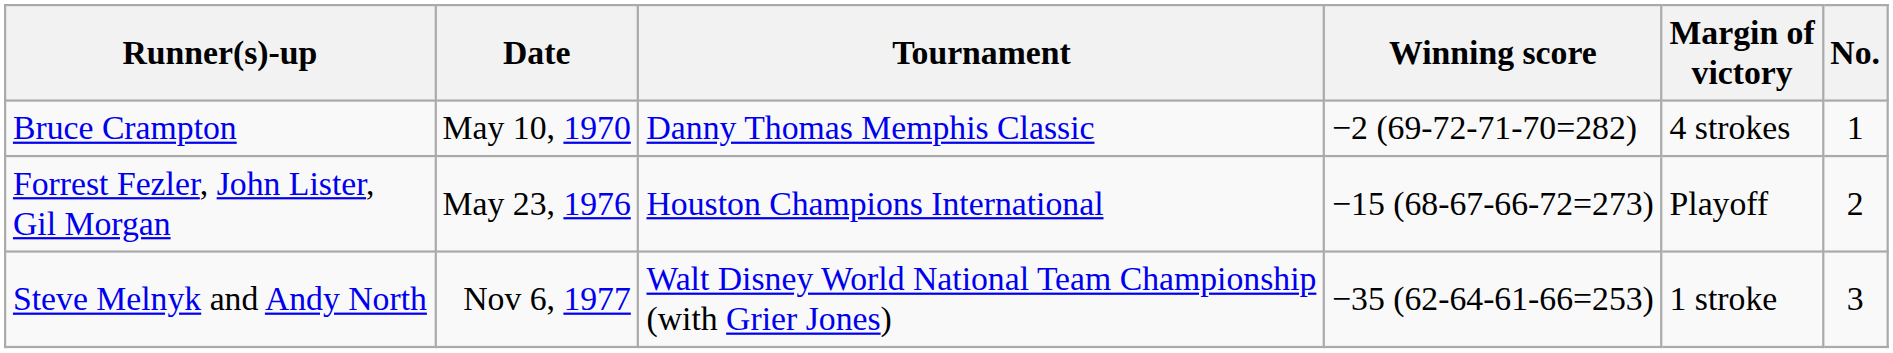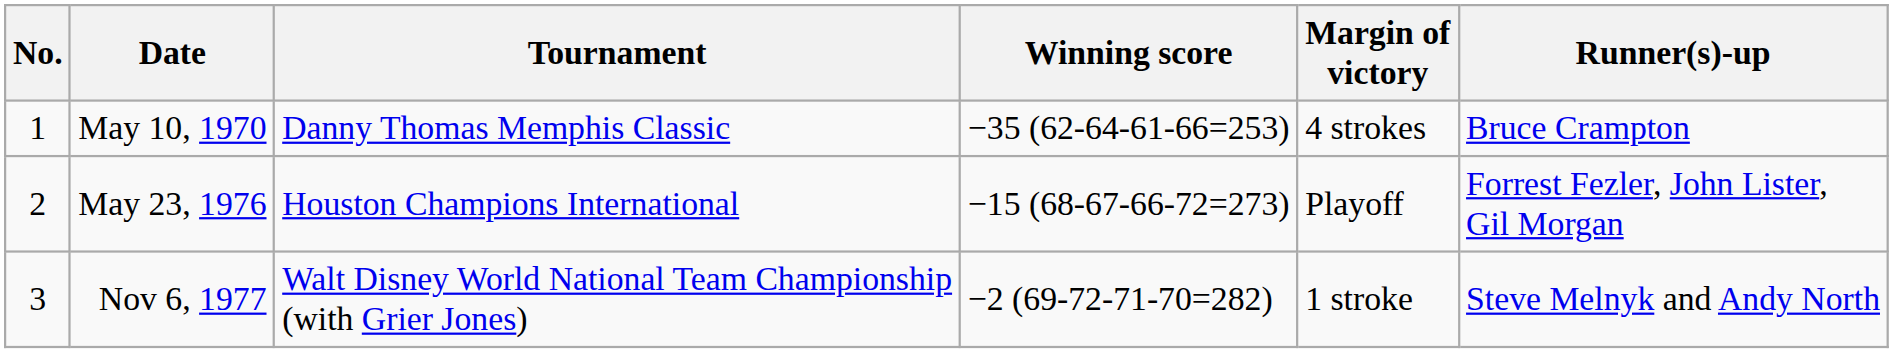columns swapped: No. <-> Runner(s)-up
May 10, 1970 | Winning score: −2 (69-72-71-70=282) -> −35 (62-64-61-66=253)
Nov 6, 1977 | Winning score: −35 (62-64-61-66=253) -> −2 (69-72-71-70=282)
